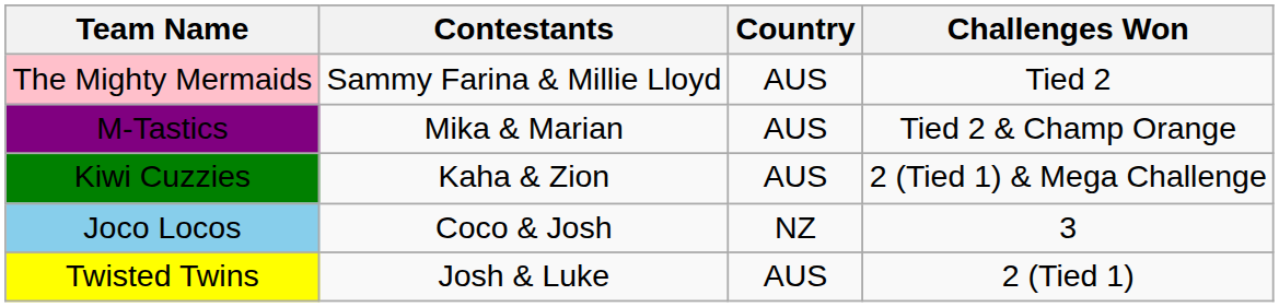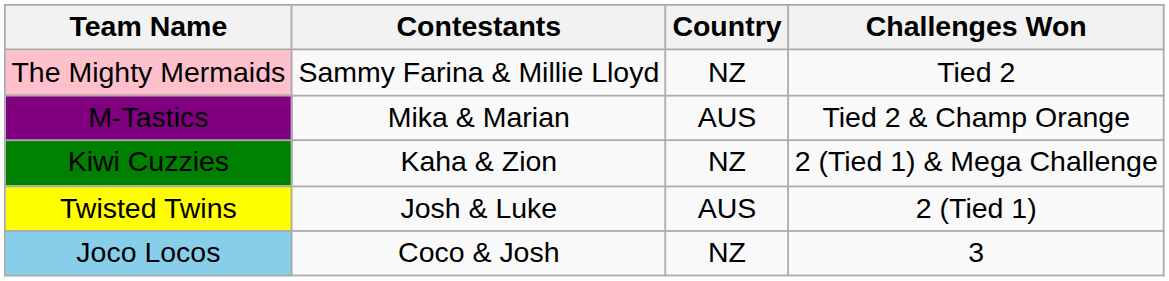The Mighty Mermaids | Country: AUS -> NZ
Kiwi Cuzzies | Country: AUS -> NZ
rows swapped: Joco Locos <-> Twisted Twins
